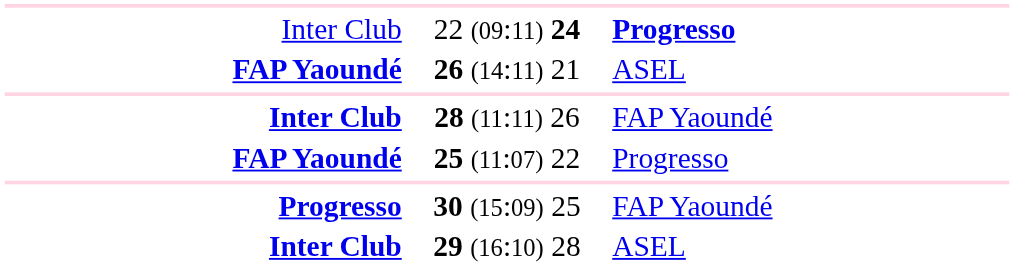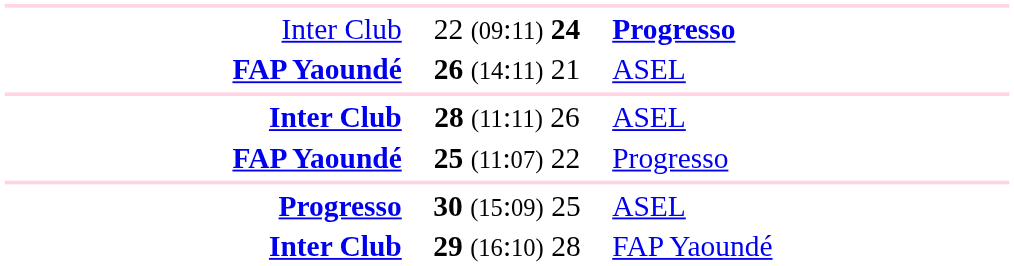28 (11:11) 26 | column 3: FAP Yaoundé -> ASEL
30 (15:09) 25 | column 3: FAP Yaoundé -> ASEL
29 (16:10) 28 | column 3: ASEL -> FAP Yaoundé
